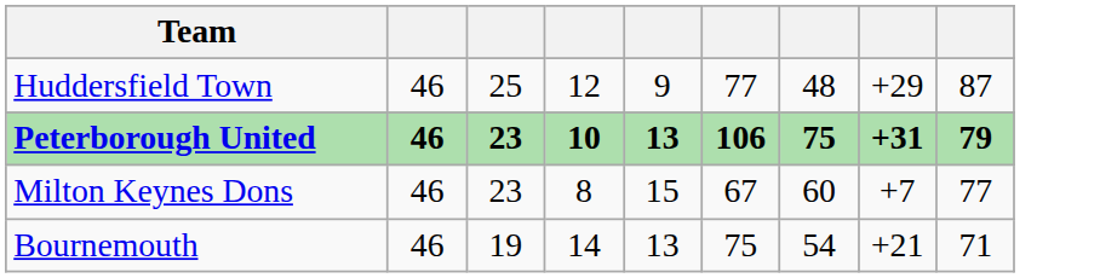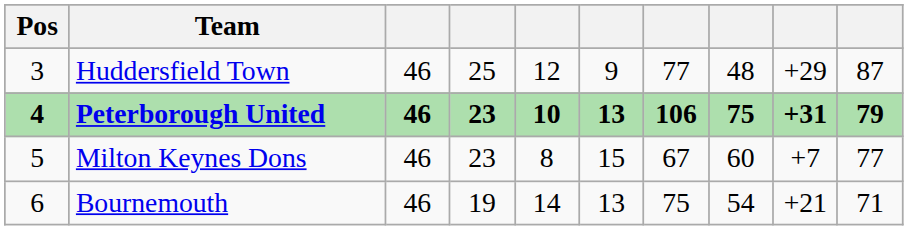+ column: Pos | 3 | 4 | 5 | 6
